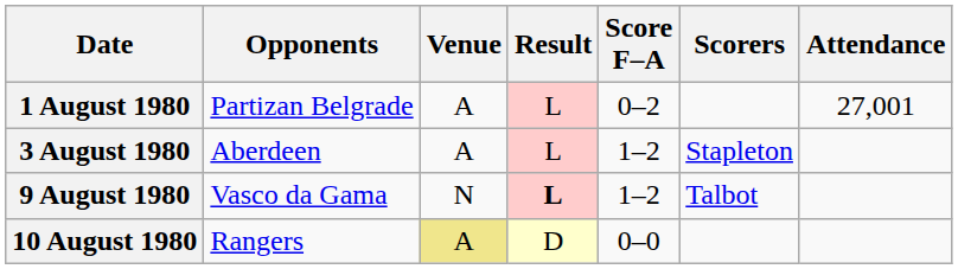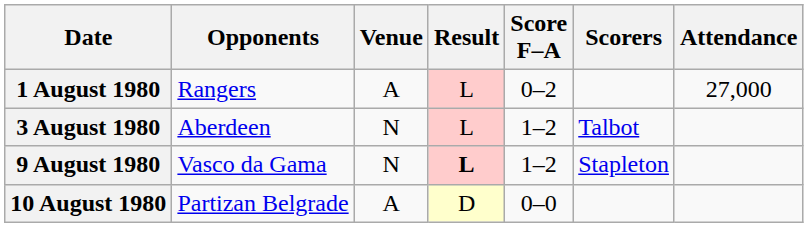1 August 1980 | Opponents: Partizan Belgrade -> Rangers
1 August 1980 | Attendance: 27,001 -> 27,000
3 August 1980 | Venue: A -> N
3 August 1980 | Scorers: Stapleton -> Talbot
9 August 1980 | Scorers: Talbot -> Stapleton
10 August 1980 | Opponents: Rangers -> Partizan Belgrade
10 August 1980 | Venue: khaki background -> no background
